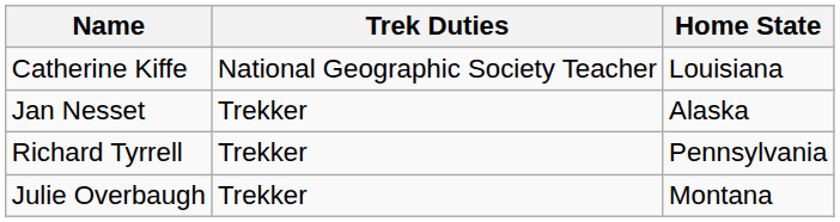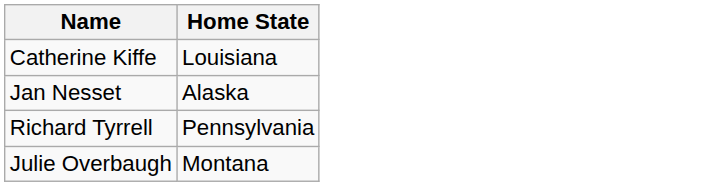- column: Trek Duties | National Geographic Society Teacher | Trekker | Trekker | Trekker
